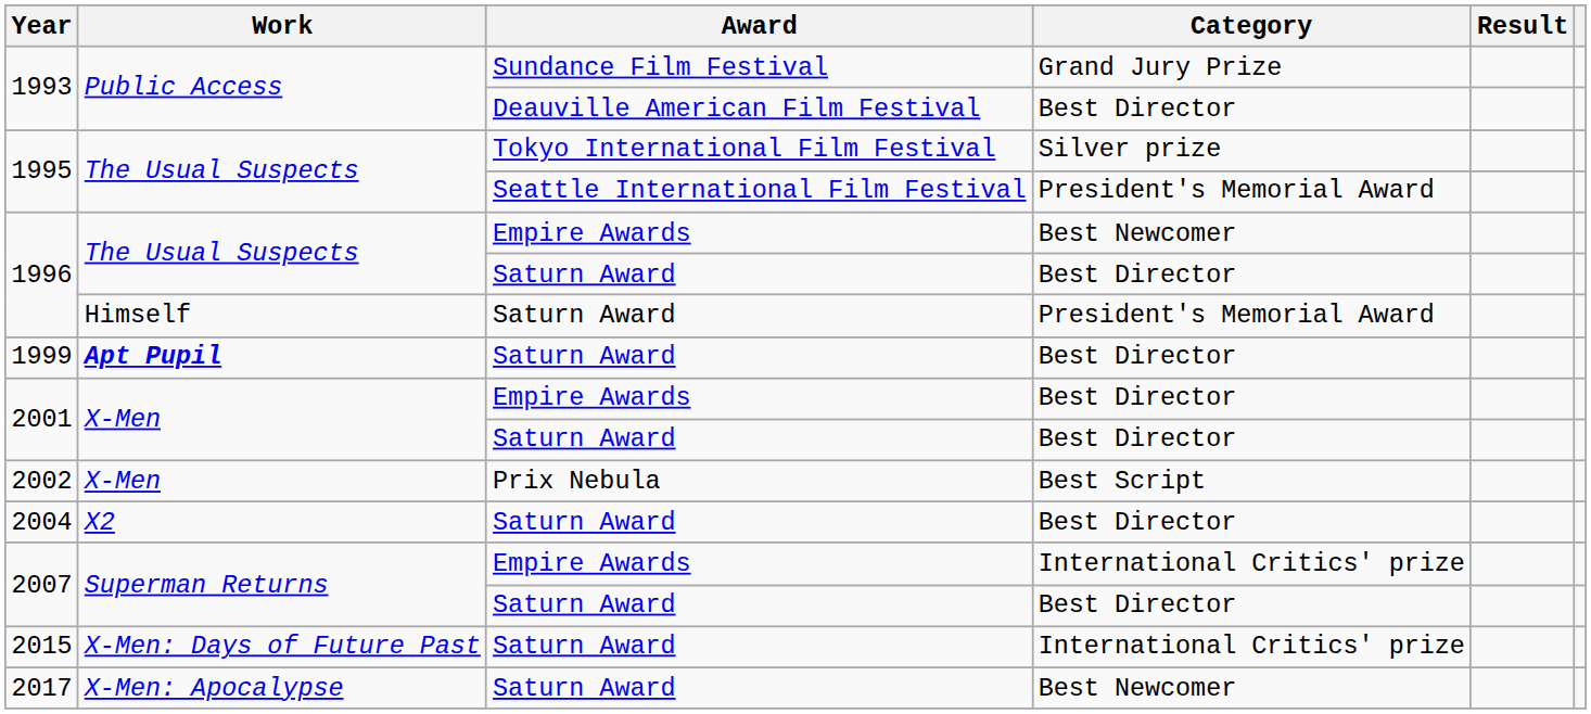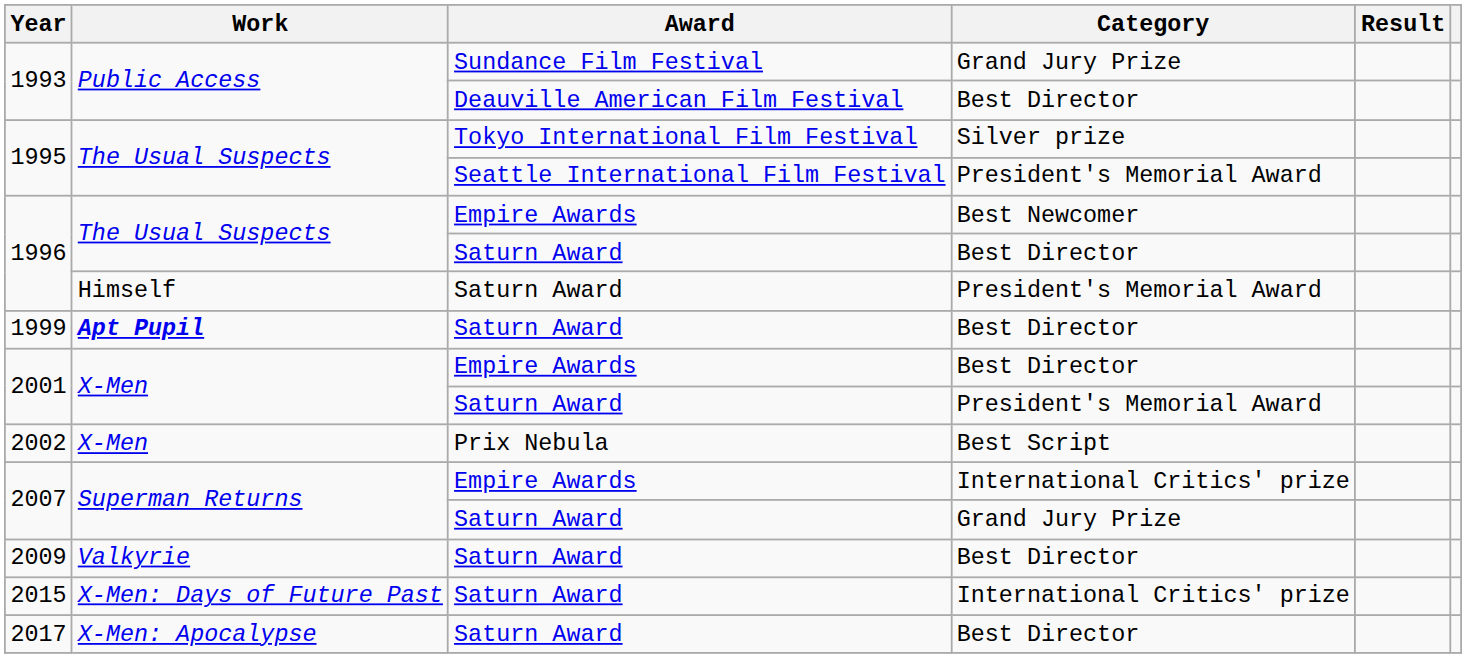2001 / Saturn Award | Category: Best Director -> President's Memorial Award
- row: 2004 | X2 | Saturn Award | Best Director
2007 / Saturn Award | Category: Best Director -> Grand Jury Prize
+ row: 2009 | Valkyrie | Saturn Award | Best Director
2017 | Category: Best Newcomer -> Best Director
